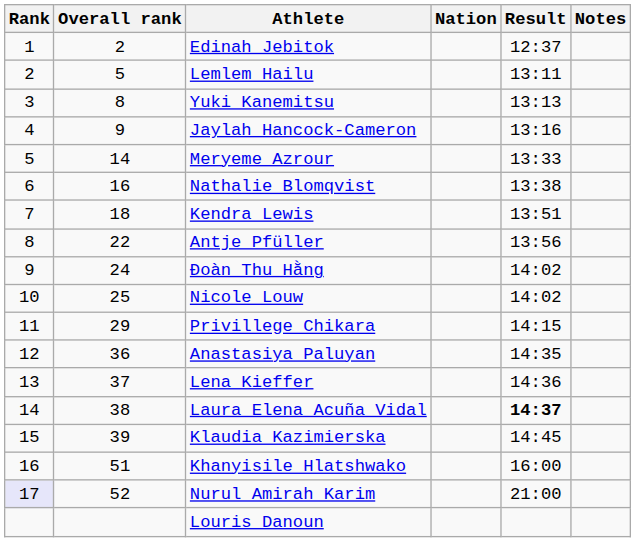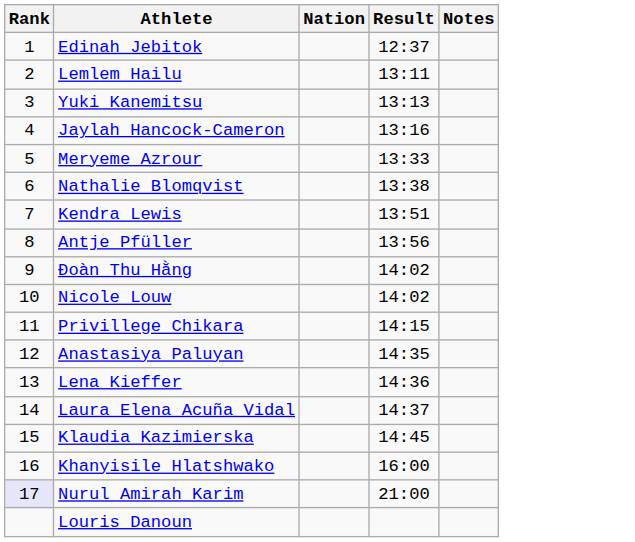- column: Overall rank | 2 | 5 | 8 | 9 | 14 | 16 | 18 | 22 | 24 | 25 | 29 | 36 | 37 | 38 | 39 | 51 | 52
Laura Elena Acuña Vidal | Result: bold -> normal
